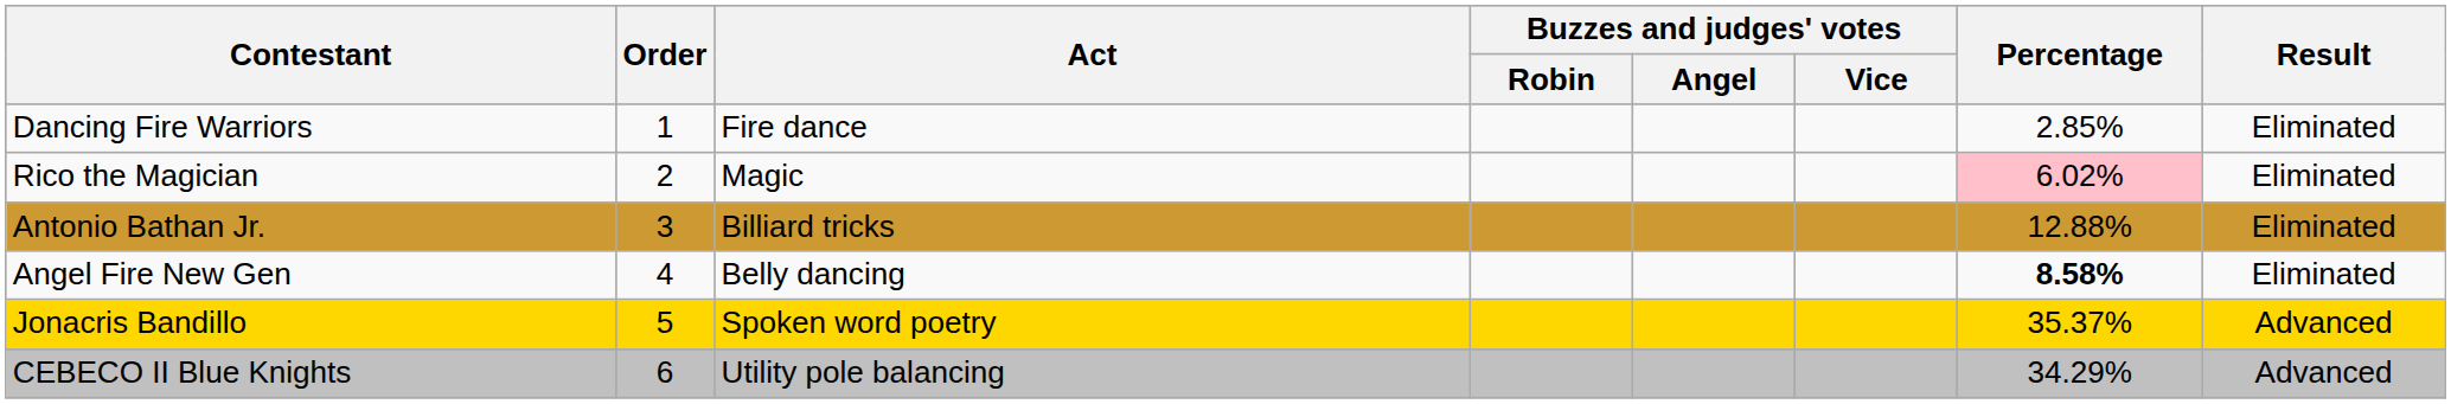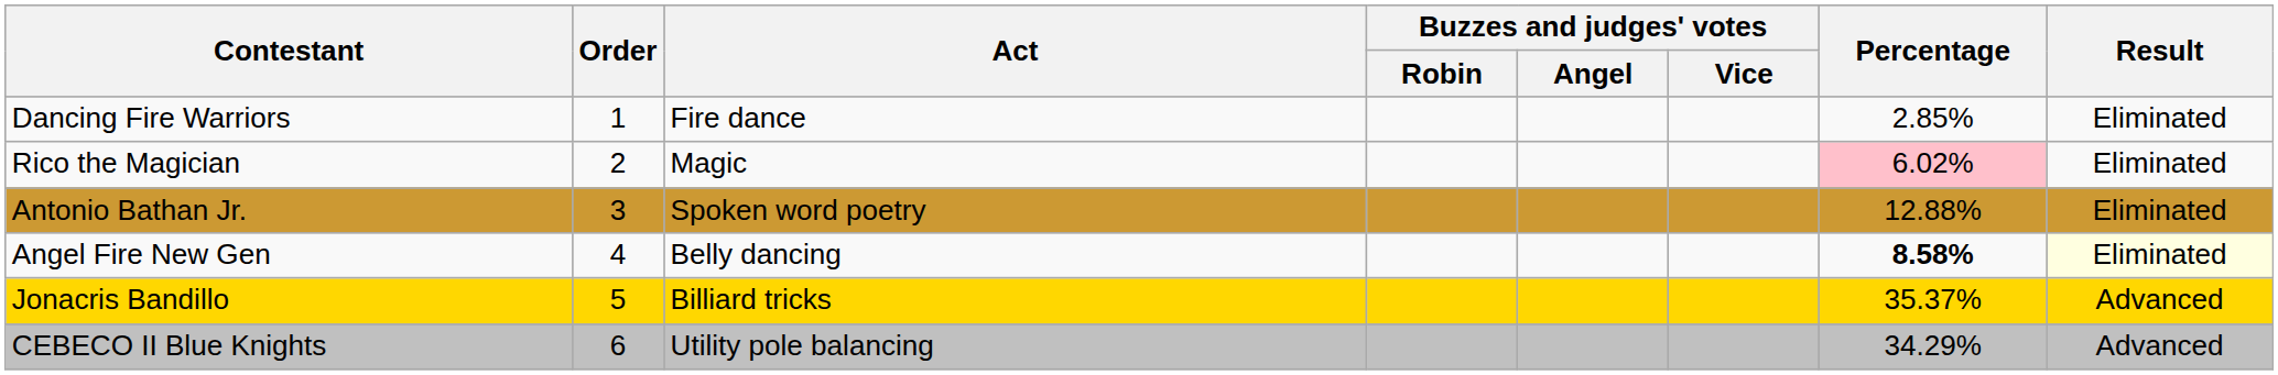Antonio Bathan Jr. | Act: Billiard tricks -> Spoken word poetry
Angel Fire New Gen | Result: no background -> lightyellow background
Jonacris Bandillo | Act: Spoken word poetry -> Billiard tricks
